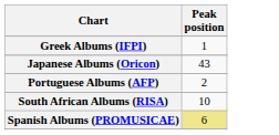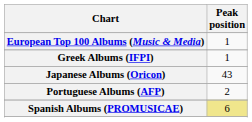+ row: European Top 100 Albums (Music & Media) | 1
- row: South African Albums (RISA) | 10
